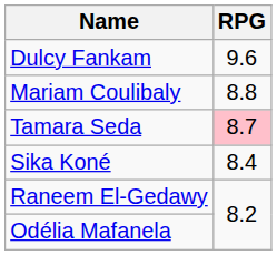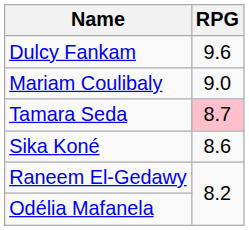Mariam Coulibaly | RPG: 8.8 -> 9.0
Sika Koné | RPG: 8.4 -> 8.6
